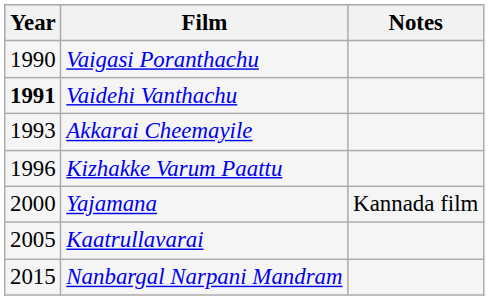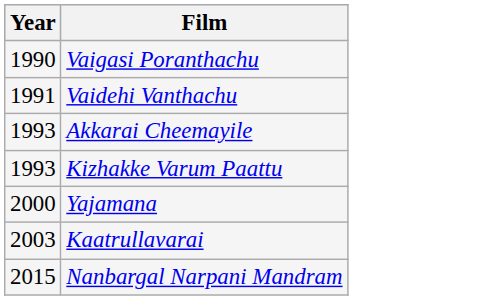- column: Notes | Kannada film
Vaidehi Vanthachu | Year: bold -> normal
Kizhakke Varum Paattu | Year: 1996 -> 1993
Kaatrullavarai | Year: 2005 -> 2003
